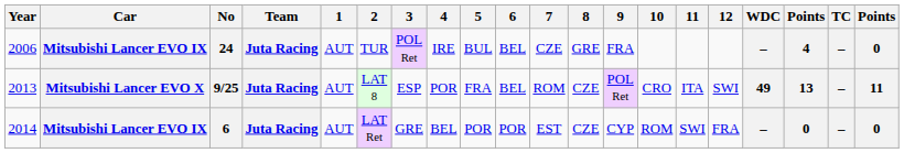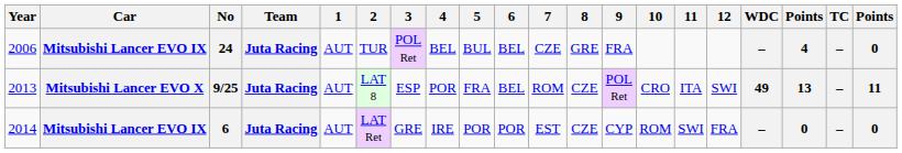2006 | 4: IRE -> BEL
2014 | 4: BEL -> IRE
